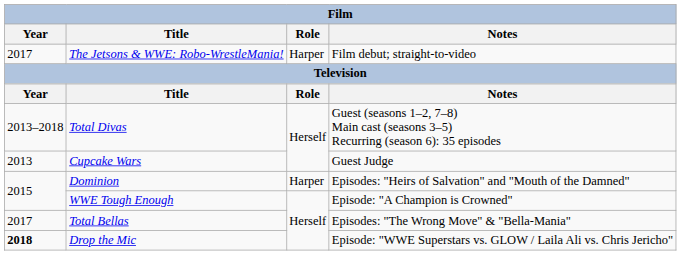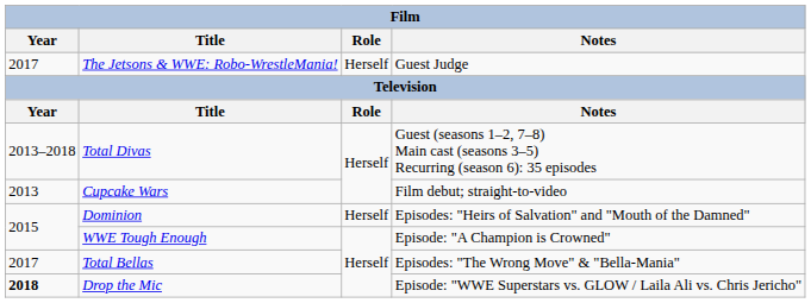The Jetsons & WWE: Robo-WrestleMania! | Role: Harper -> Herself
The Jetsons & WWE: Robo-WrestleMania! | Notes: Film debut; straight-to-video -> Guest Judge
Cupcake Wars | Notes: Guest Judge -> Film debut; straight-to-video
Dominion | Role: Harper -> Herself
